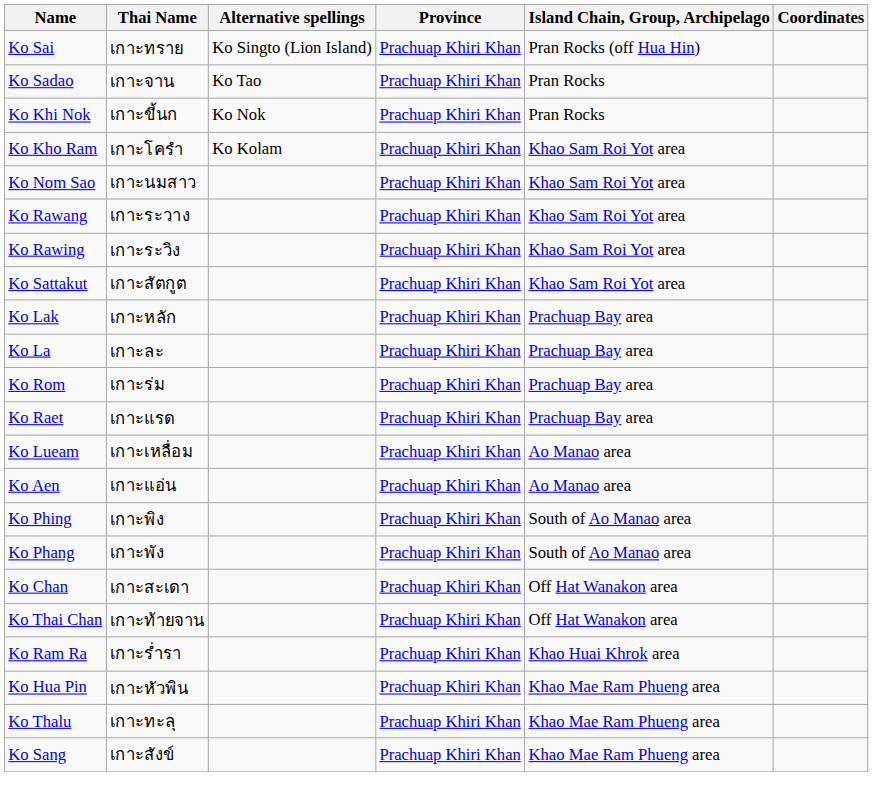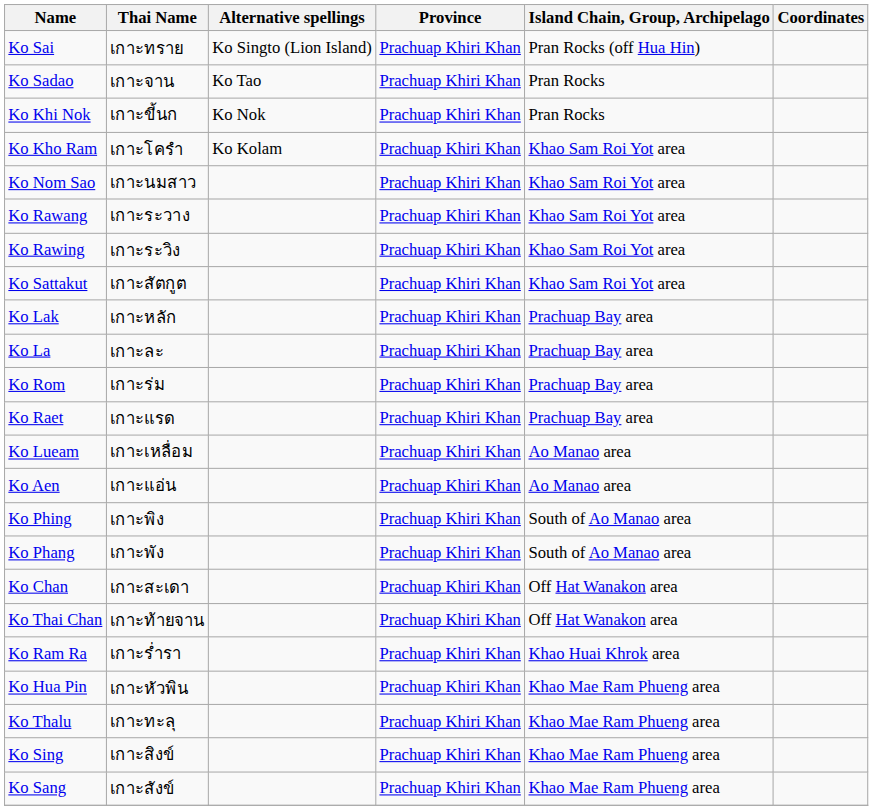+ row: Ko Sing | เกาะสิงข์ | Prachuap Khiri Khan | Khao Mae Ram Phueng area
